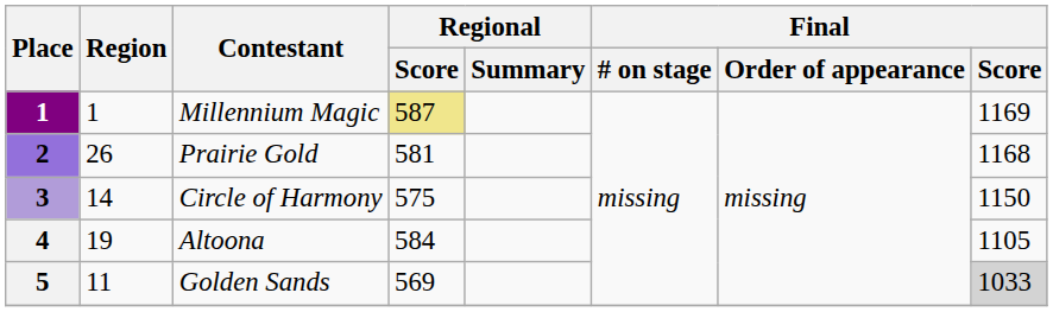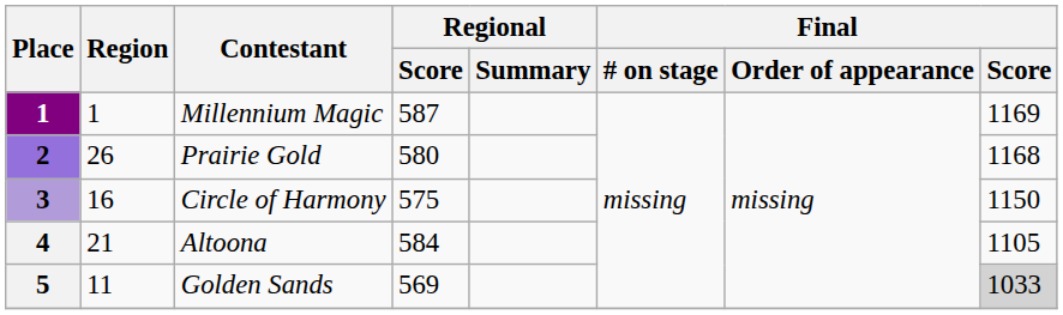Millennium Magic | Regional / Score: khaki background -> no background
Prairie Gold | Regional / Score: 581 -> 580
Circle of Harmony | Region: 14 -> 16
Altoona | Region: 19 -> 21
